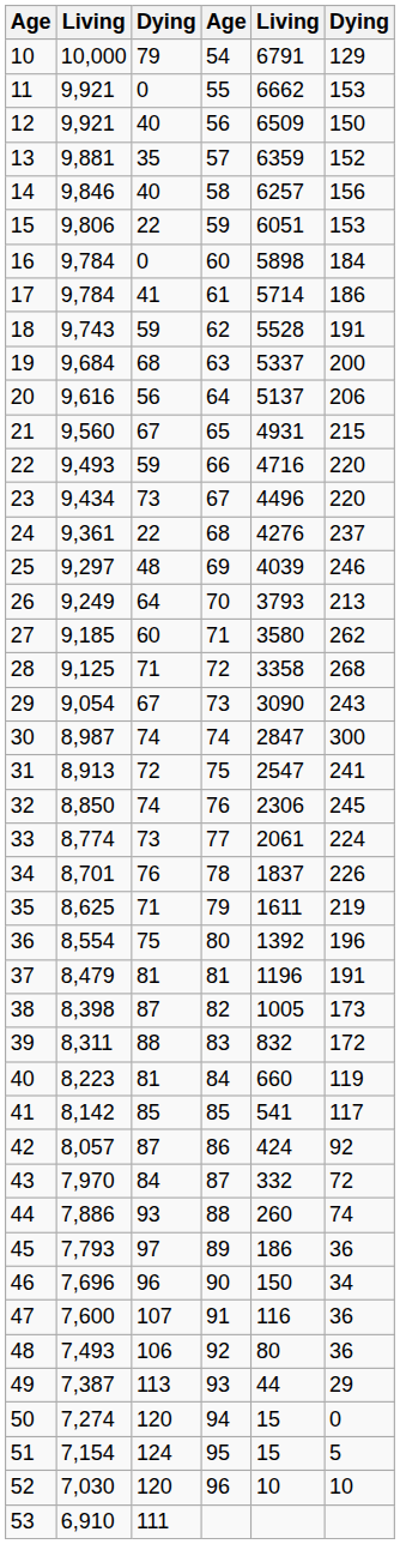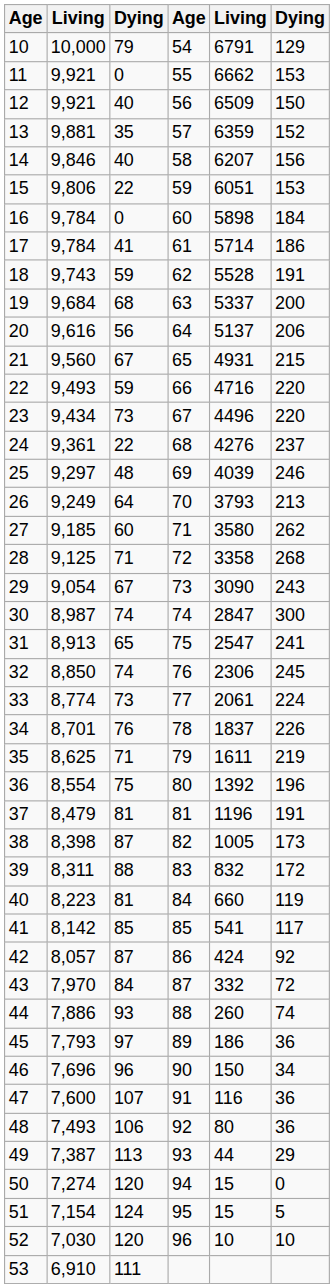14 | column 5: 6257 -> 6207
31 | column 3: 72 -> 65
